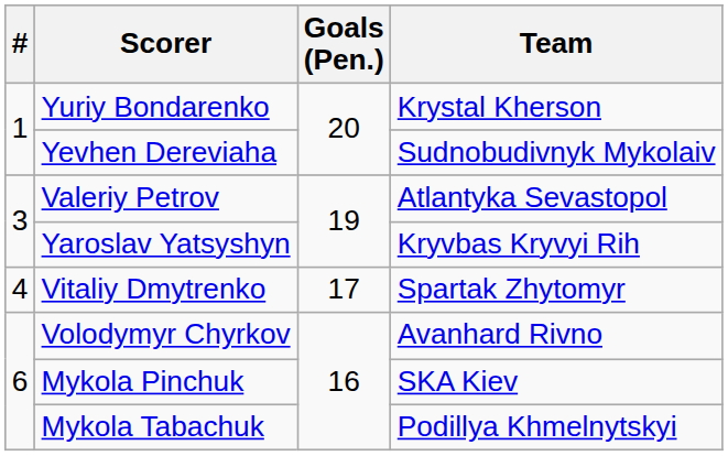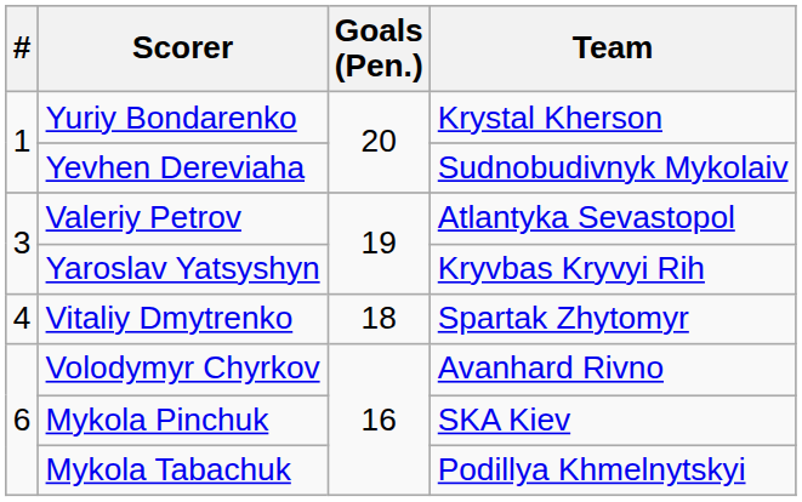Vitaliy Dmytrenko | Goals (Pen.): 17 -> 18
